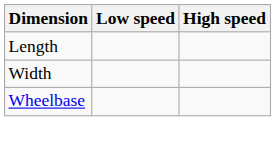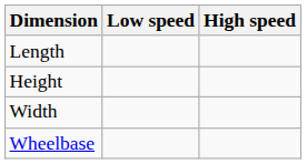+ row: Height
